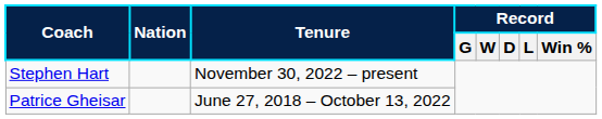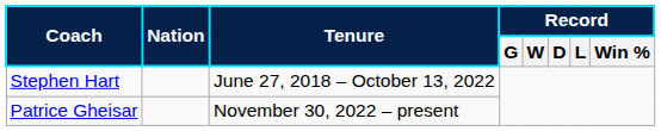Stephen Hart | Tenure: November 30, 2022 – present -> June 27, 2018 – October 13, 2022
Patrice Gheisar | Tenure: June 27, 2018 – October 13, 2022 -> November 30, 2022 – present
